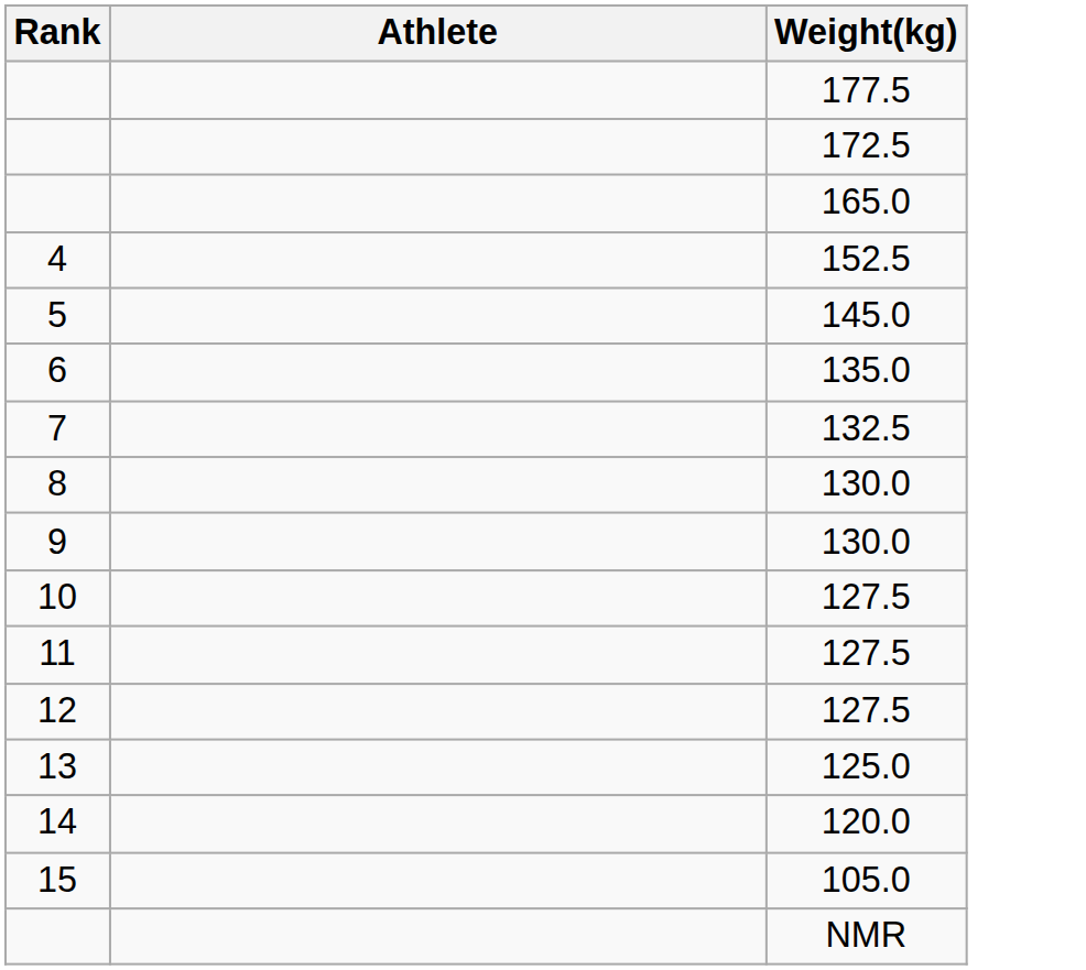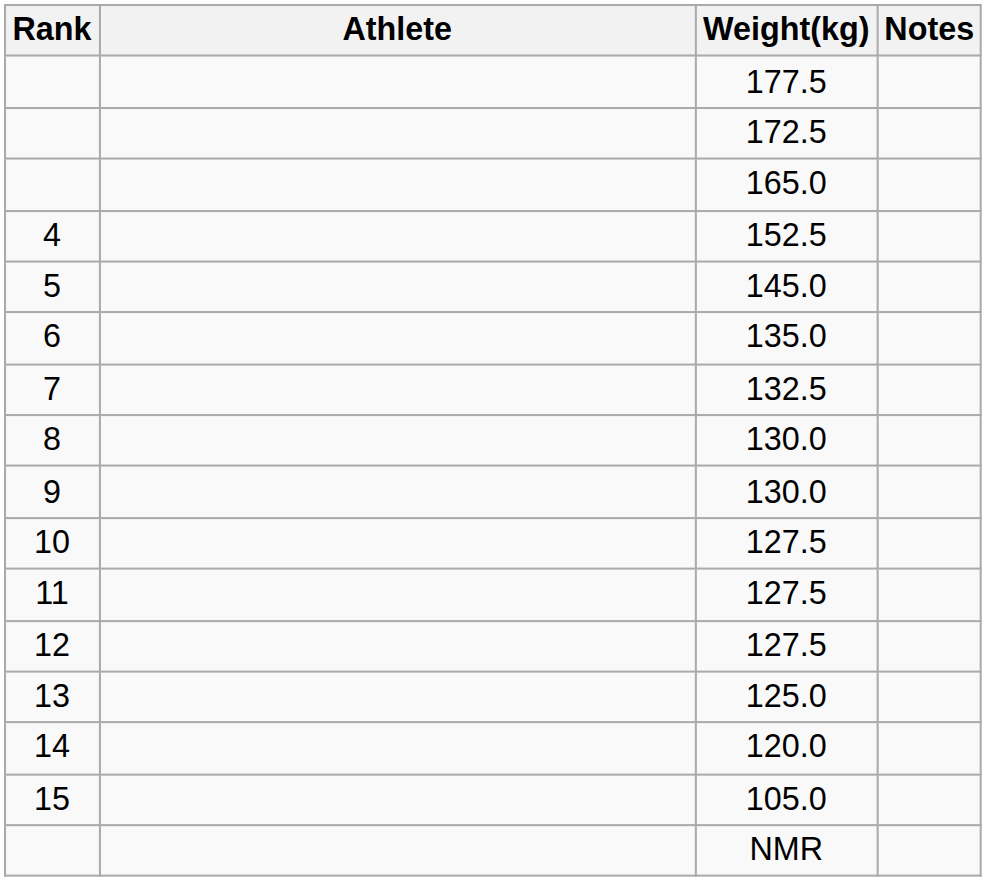+ column: Notes
